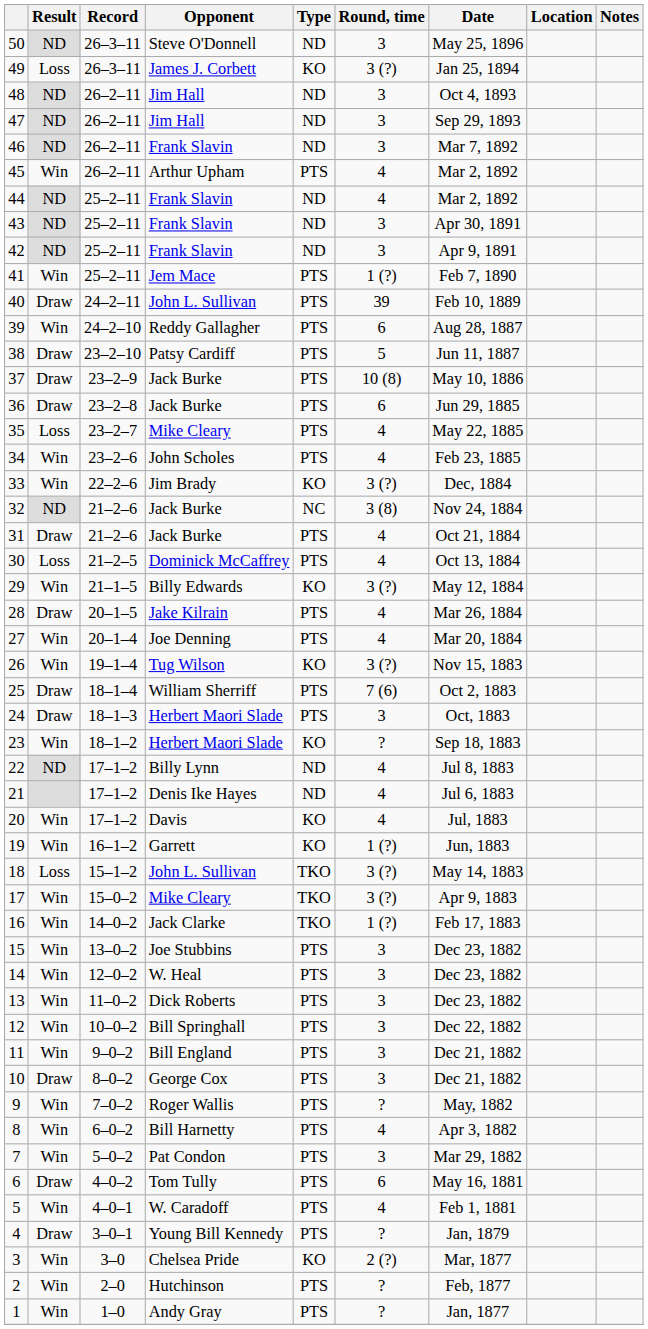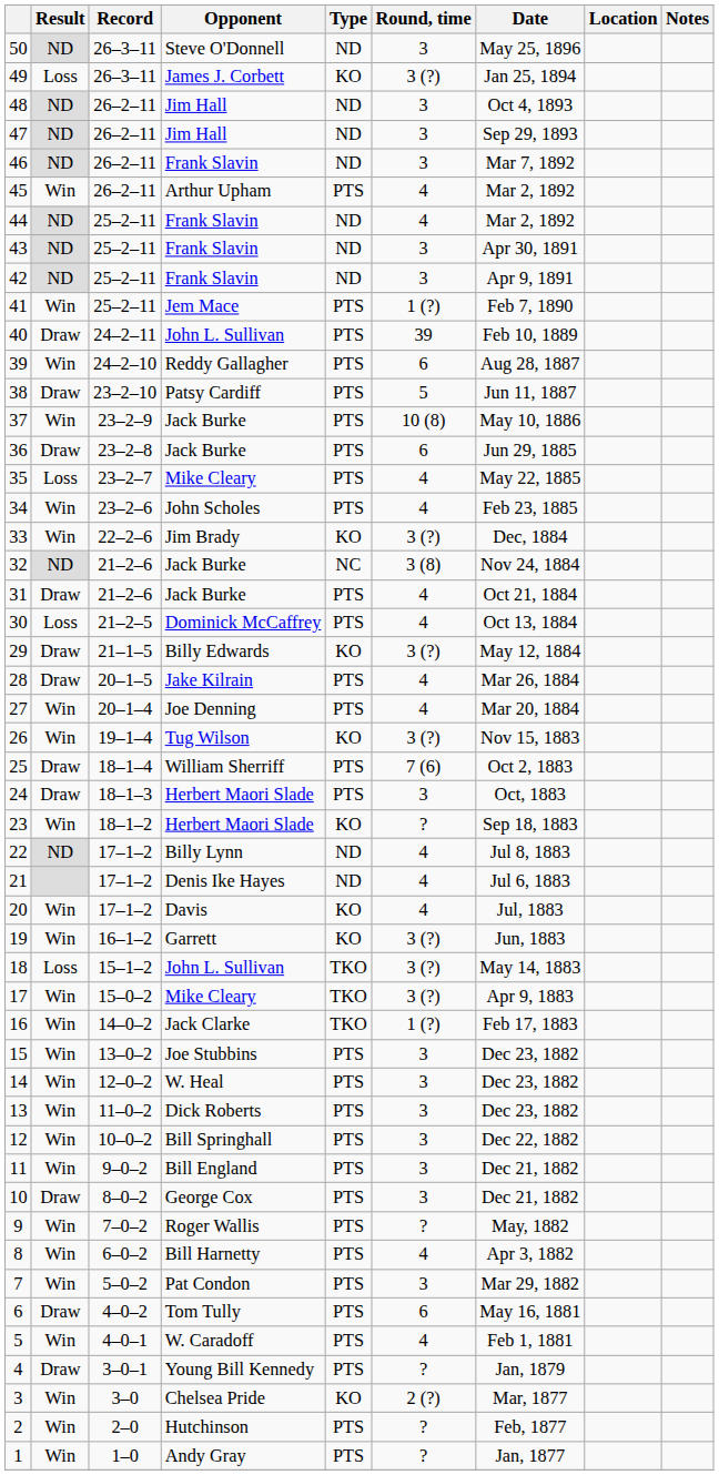37 | Result: Draw -> Win
29 | Result: Win -> Draw
19 | Round, time: 1 (?) -> 3 (?)
